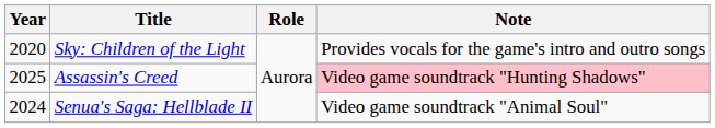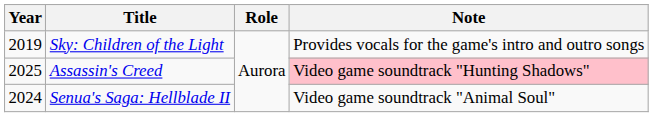Sky: Children of the Light | Year: 2020 -> 2019
